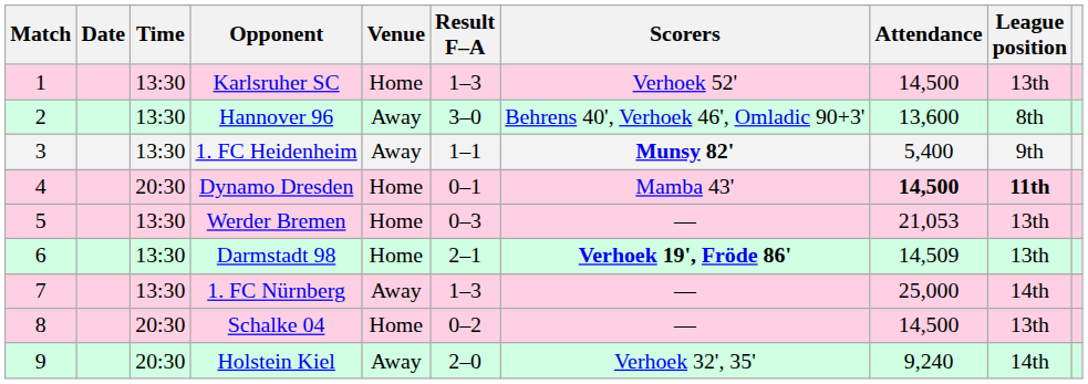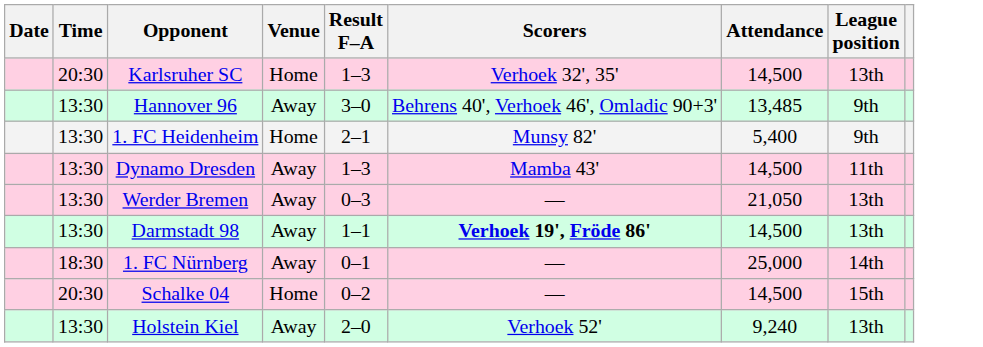- column: Match | 1 | 2 | 3 | 4 | 5 | 6 | 7 | 8 | 9
Karlsruher SC | Time: 13:30 -> 20:30
Karlsruher SC | Scorers: Verhoek 52' -> Verhoek 32', 35'
Hannover 96 | Attendance: 13,600 -> 13,485
Hannover 96 | League position: 8th -> 9th
1. FC Heidenheim | Venue: Away -> Home
1. FC Heidenheim | Result F–A: 1–1 -> 2–1
1. FC Heidenheim | Scorers: bold -> normal
Dynamo Dresden | Time: 20:30 -> 13:30
Dynamo Dresden | Venue: Home -> Away
Dynamo Dresden | Result F–A: 0–1 -> 1–3
Dynamo Dresden | Attendance: bold -> normal
Dynamo Dresden | League position: bold -> normal
Werder Bremen | Venue: Home -> Away
Werder Bremen | Attendance: 21,053 -> 21,050
Darmstadt 98 | Venue: Home -> Away
Darmstadt 98 | Result F–A: 2–1 -> 1–1
Darmstadt 98 | Attendance: 14,509 -> 14,500
1. FC Nürnberg | Time: 13:30 -> 18:30
1. FC Nürnberg | Result F–A: 1–3 -> 0–1
Schalke 04 | League position: 13th -> 15th
Holstein Kiel | Time: 20:30 -> 13:30
Holstein Kiel | Scorers: Verhoek 32', 35' -> Verhoek 52'
Holstein Kiel | League position: 14th -> 13th
